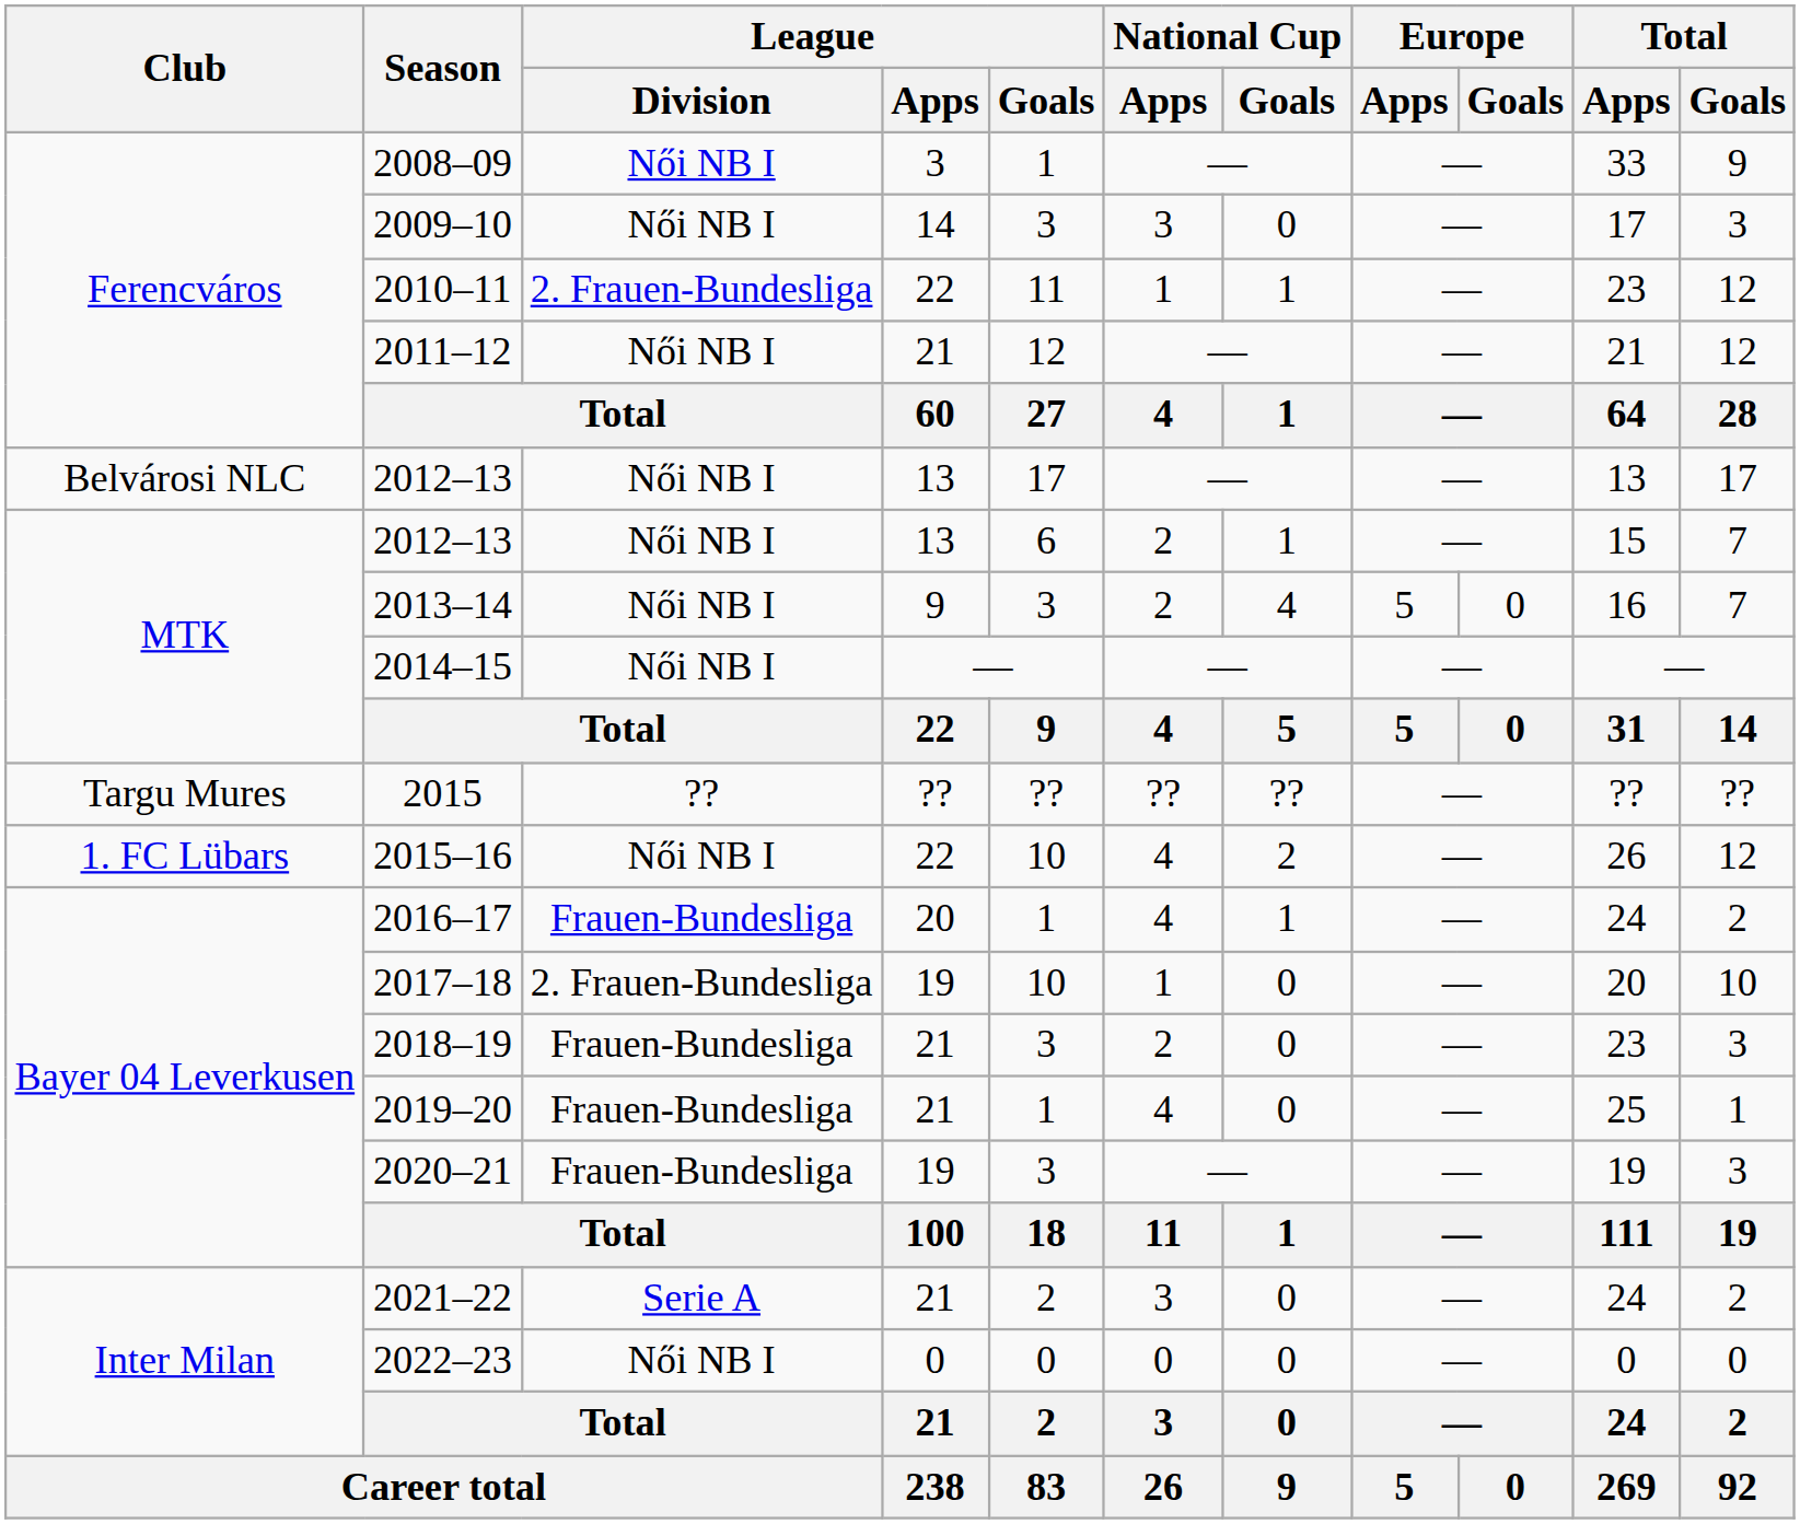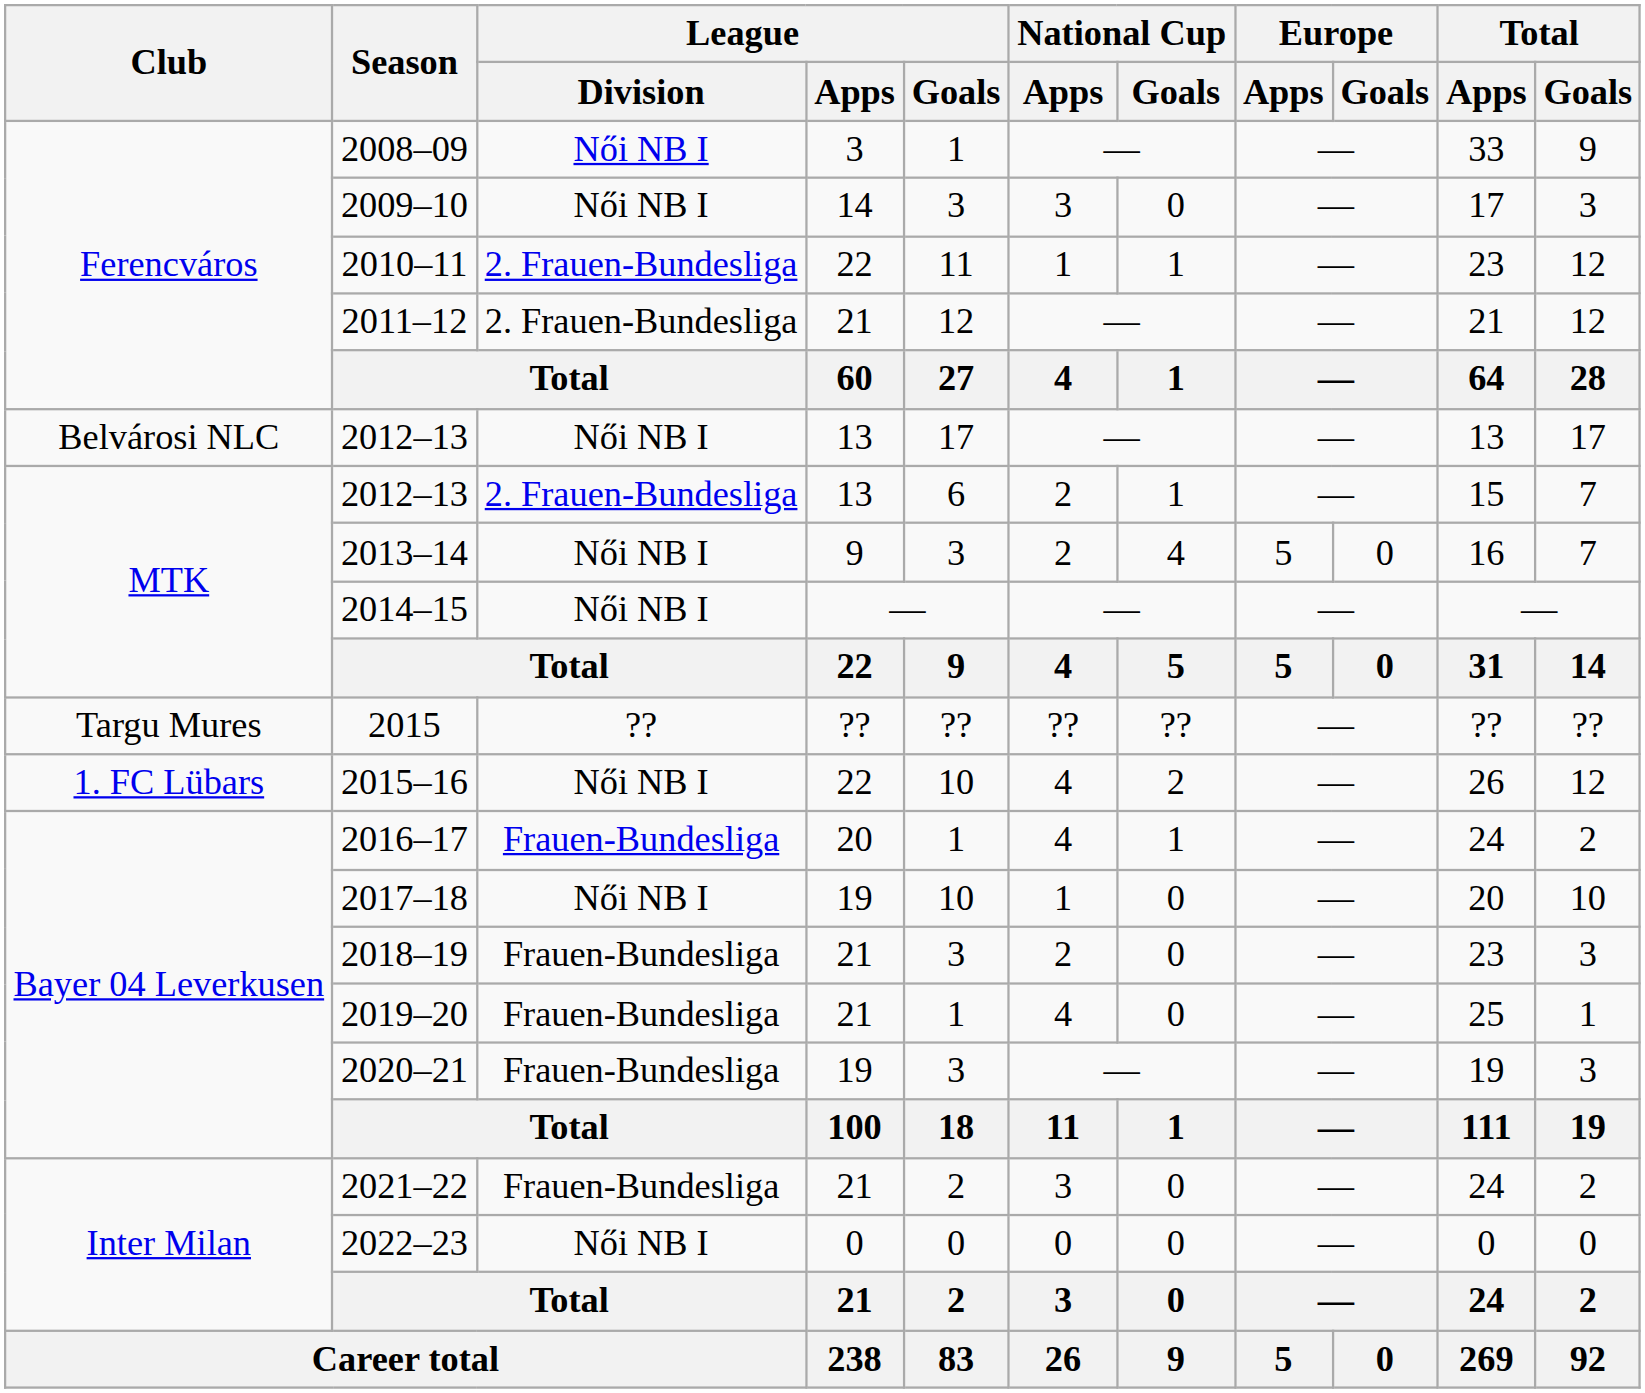2011–12 | League / Division: Női NB I -> 2. Frauen-Bundesliga
MTK / 2012–13 | League / Division: Női NB I -> 2. Frauen-Bundesliga
2017–18 | League / Division: 2. Frauen-Bundesliga -> Női NB I
2021–22 | League / Division: Serie A -> Frauen-Bundesliga
